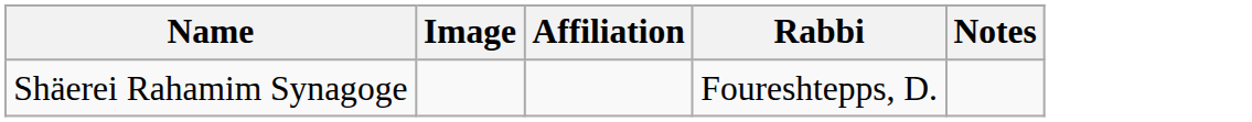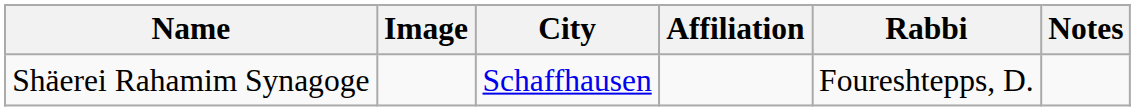+ column: City | Schaffhausen
